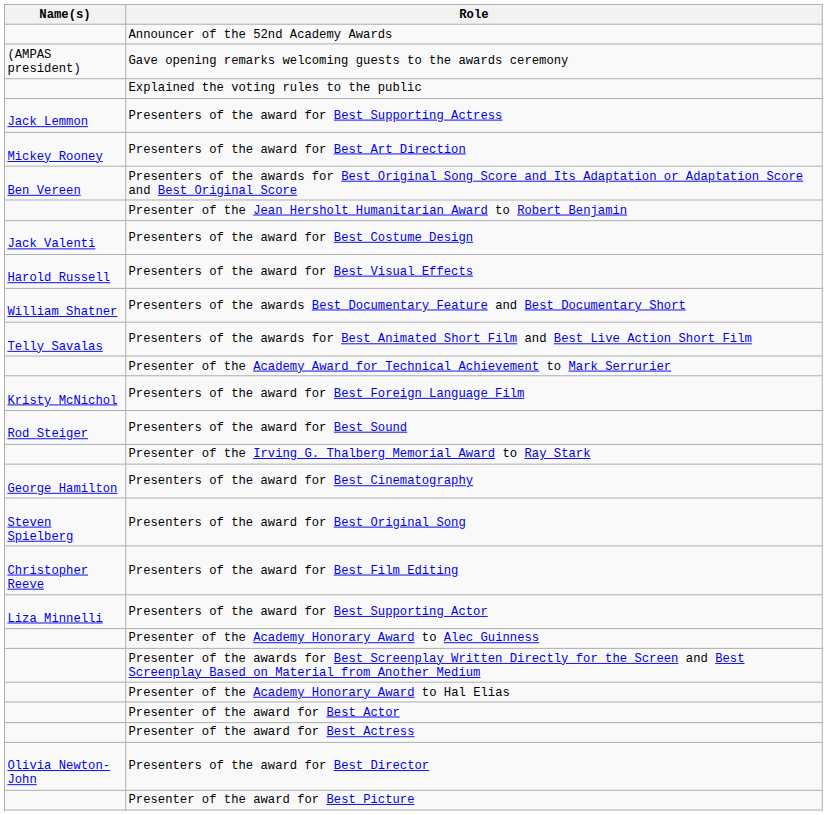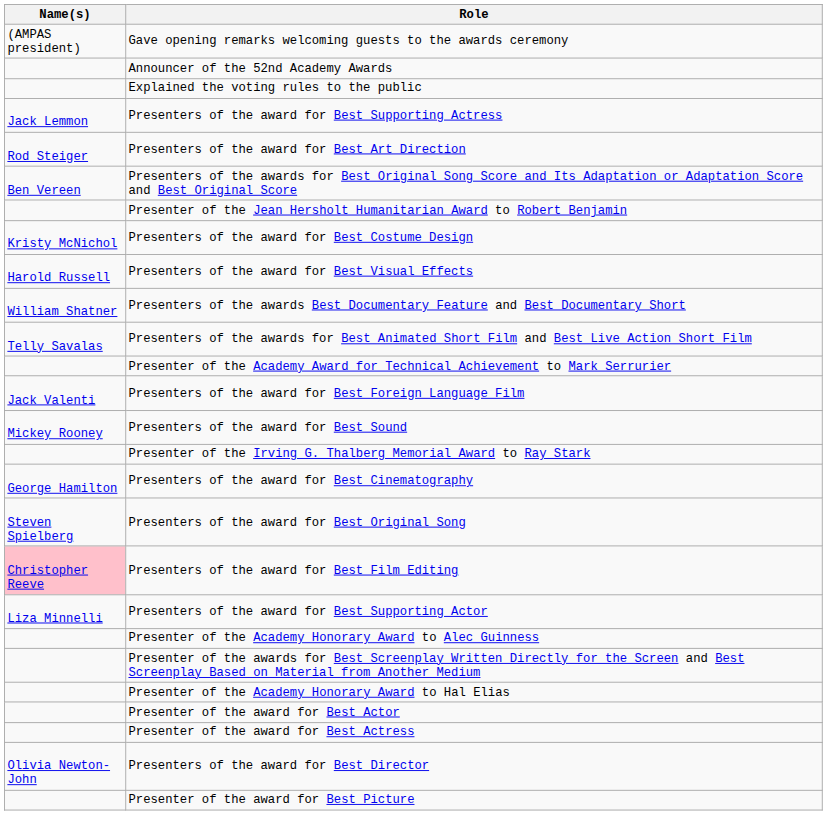rows swapped: Announcer of the 52nd Academy Awards <-> Gave opening remarks welcoming guests to the awards ceremony
Presenters of the award for Best Art Direction | Name(s): Mickey Rooney -> Rod Steiger
Presenters of the award for Best Costume Design | Name(s): Jack Valenti -> Kristy McNichol
Presenters of the award for Best Foreign Language Film | Name(s): Kristy McNichol -> Jack Valenti
Presenters of the award for Best Sound | Name(s): Rod Steiger -> Mickey Rooney
Presenters of the award for Best Film Editing | Name(s): no background -> pink background
